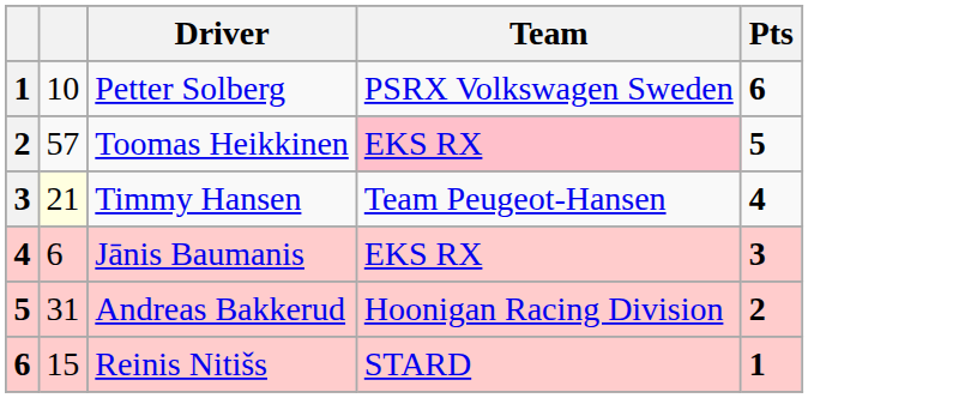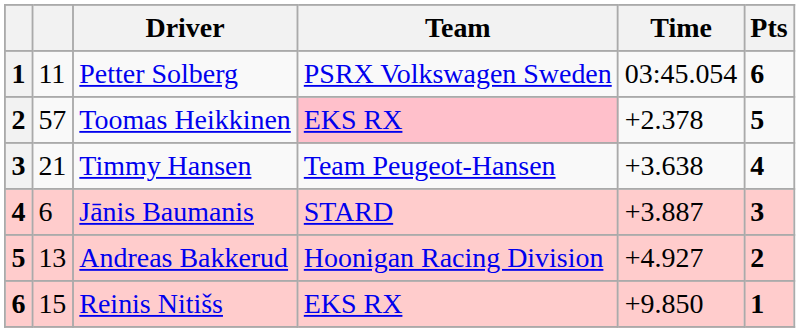+ column: Time | 03:45.054 | +2.378 | +3.638 | +3.887 | +4.927 | +9.850
Petter Solberg | column 2: 10 -> 11
Timmy Hansen | column 2: lightyellow background -> no background
Jānis Baumanis | Team: EKS RX -> STARD
Andreas Bakkerud | column 2: 31 -> 13
Reinis Nitišs | Team: STARD -> EKS RX
